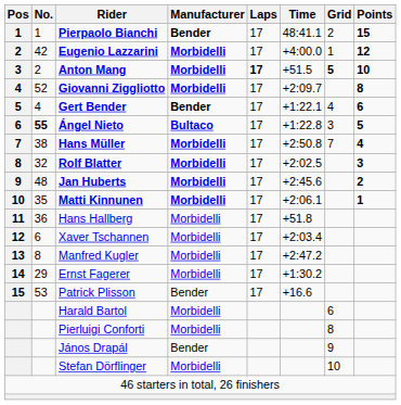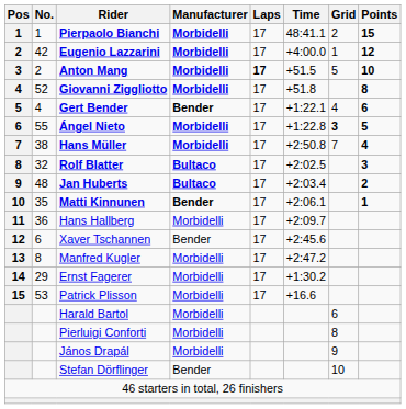Pierpaolo Bianchi | Manufacturer: Bender -> Morbidelli
Anton Mang | Grid: bold -> normal
Giovanni Ziggliotto | Time: +2:09.7 -> +51.8
Ángel Nieto | No.: bold -> normal
Ángel Nieto | Manufacturer: Bultaco -> Morbidelli
Ángel Nieto | Grid: normal -> bold
Rolf Blatter | Manufacturer: Morbidelli -> Bultaco
Jan Huberts | Manufacturer: Morbidelli -> Bultaco
Jan Huberts | Time: +2:45.6 -> +2:03.4
Matti Kinnunen | Manufacturer: Morbidelli -> Bender
Hans Hallberg | Time: +51.8 -> +2:09.7
Xaver Tschannen | Manufacturer: Morbidelli -> Bender
Xaver Tschannen | Time: +2:03.4 -> +2:45.6
Patrick Plisson | Manufacturer: Bender -> Morbidelli
János Drapál | Manufacturer: Bender -> Morbidelli
Stefan Dörflinger | Manufacturer: Morbidelli -> Bender
